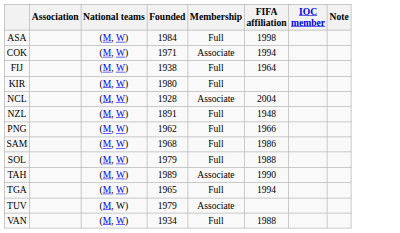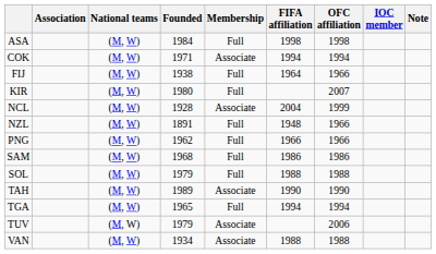+ column: OFC affiliation | 1998 | 1994 | 1966 | 2007 | 1999 | 1966 | 1966 | 1986 | 1988 | 1990 | 1994 | 2006 | 1988
VAN | Membership: Full -> Associate
